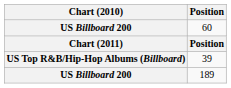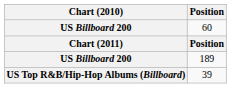rows swapped: 189 <-> 39
